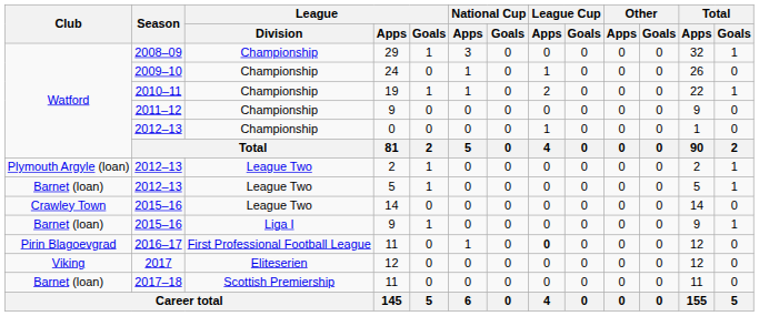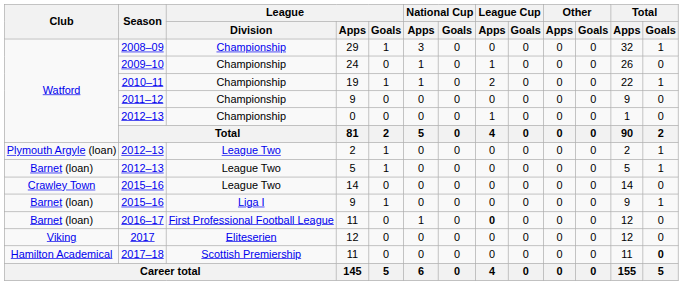2016–17 / 11 | Club: Pirin Blagoevgrad -> Barnet (loan)
2017–18 / 11 | Club: Barnet (loan) -> Hamilton Academical
2017–18 / 11 | Total / Goals: normal -> bold
